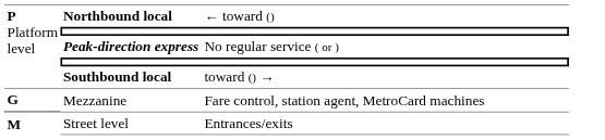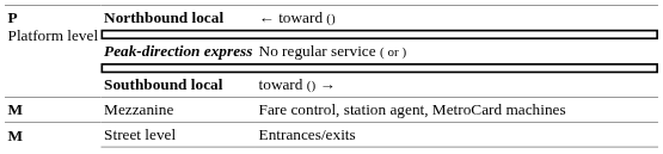Mezzanine | column 1: G -> M
